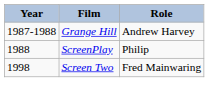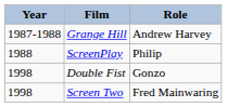+ row: 1998 | Double Fist | Gonzo
